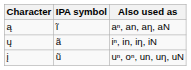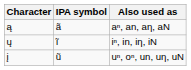aⁿ, an, aη, aN | IPA symbol: ĩ -> ã
iⁿ, in, iη, iN | IPA symbol: ã -> ĩ
